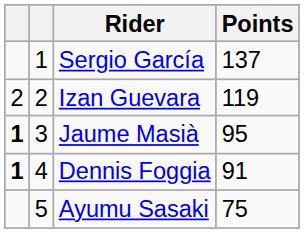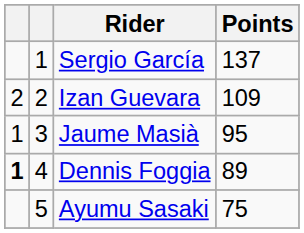Izan Guevara | Points: 119 -> 109
Jaume Masià | column 1: bold -> normal
Dennis Foggia | Points: 91 -> 89
